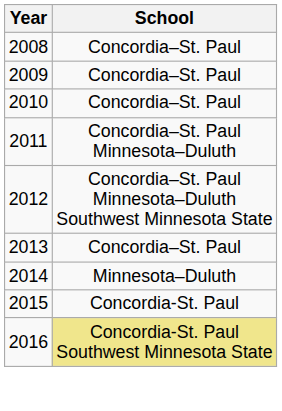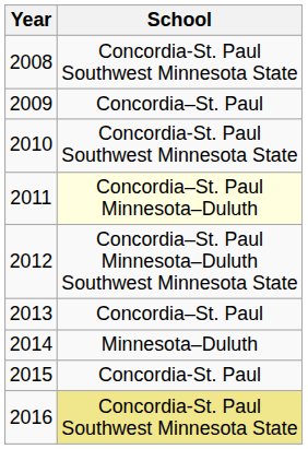2008 | School: Concordia–St. Paul -> Concordia-St. Paul Southwest Minnesota State
2010 | School: Concordia–St. Paul -> Concordia-St. Paul Southwest Minnesota State
2011 | School: no background -> lightyellow background
